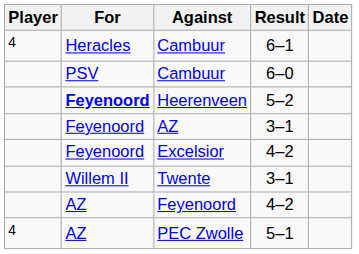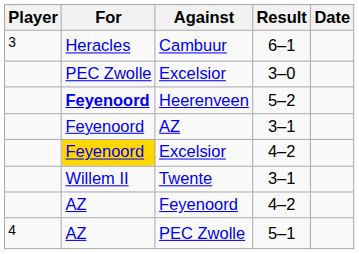Cambuur / 6–1 | Player: 4 -> 3
- row: PSV | Cambuur | 6–0
+ row: PEC Zwolle | Excelsior | 3–0
Excelsior / 4–2 | For: no background -> gold background
